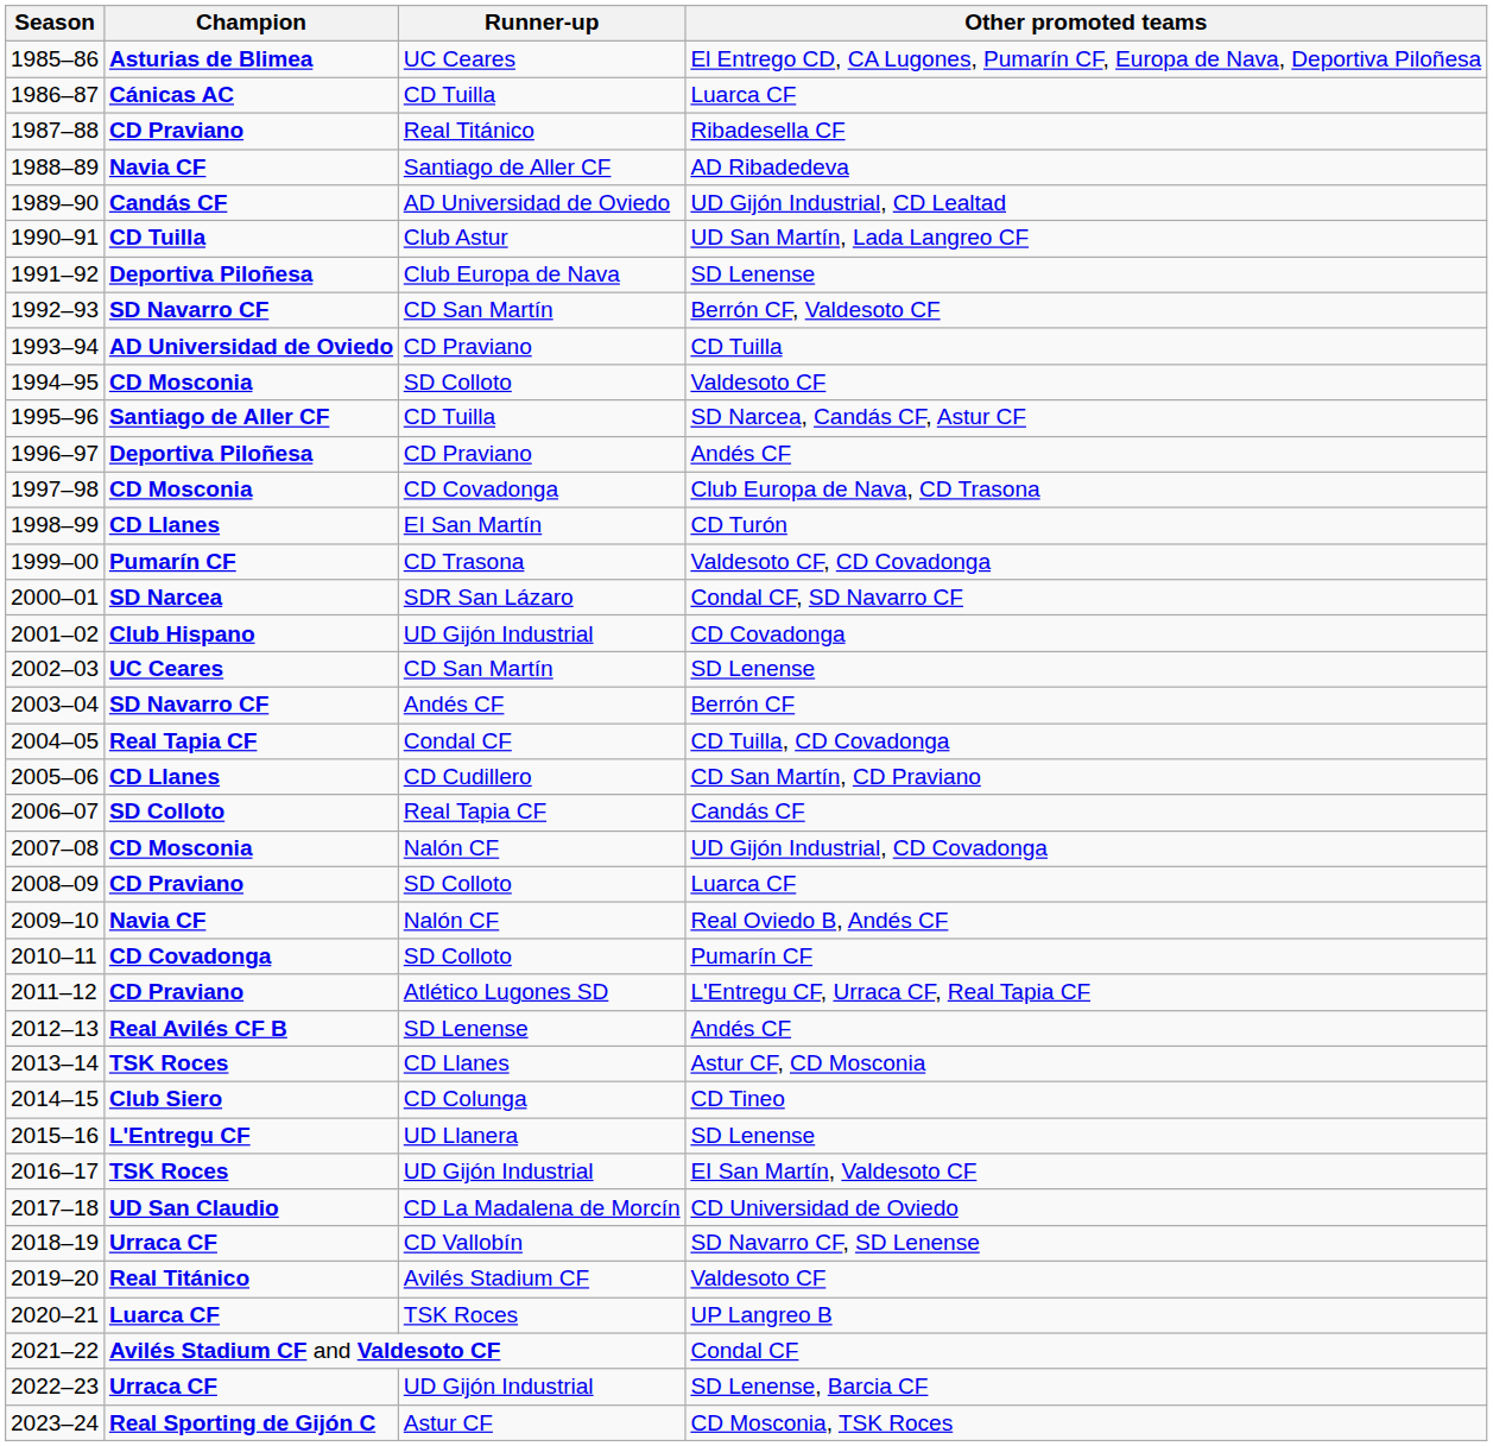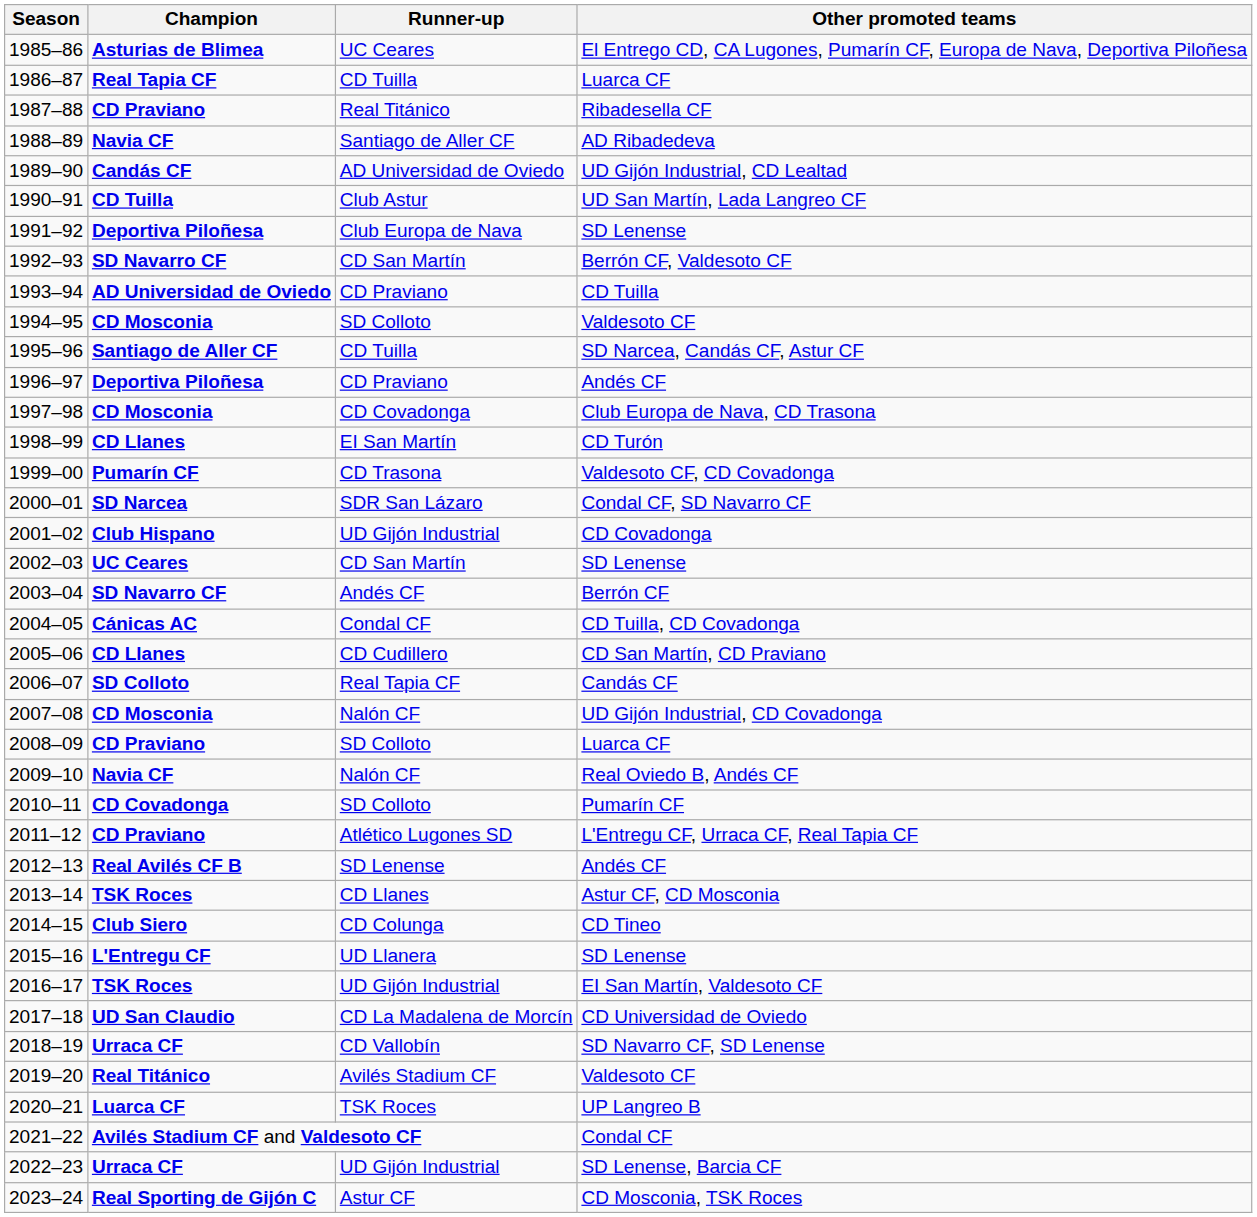1986–87 | Champion: Cánicas AC -> Real Tapia CF
2004–05 | Champion: Real Tapia CF -> Cánicas AC
